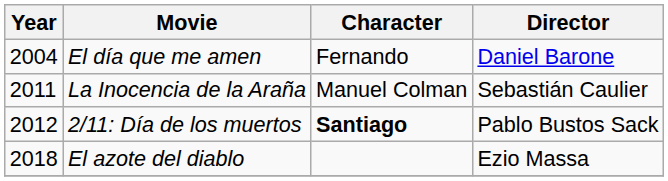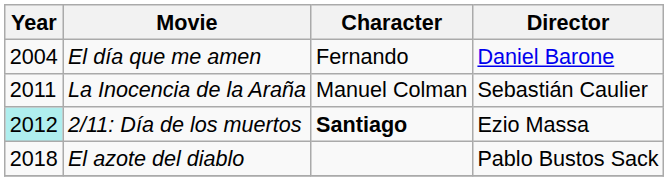2/11: Día de los muertos | Year: no background -> paleturquoise background
2/11: Día de los muertos | Director: Pablo Bustos Sack -> Ezio Massa
El azote del diablo | Director: Ezio Massa -> Pablo Bustos Sack
